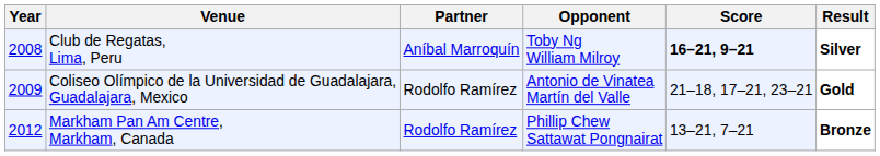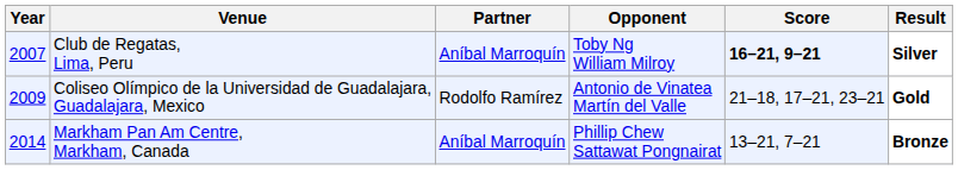Club de Regatas, Lima, Peru | Year: 2008 -> 2007
Markham Pan Am Centre, Markham, Canada | Year: 2012 -> 2014
Markham Pan Am Centre, Markham, Canada | Partner: Rodolfo Ramírez -> Aníbal Marroquín
